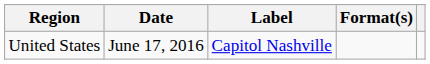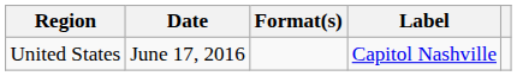columns swapped: Format(s) <-> Label
